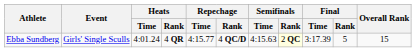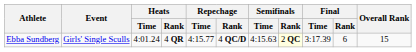Ebba Sundberg | Final / Rank: 5 -> 6
